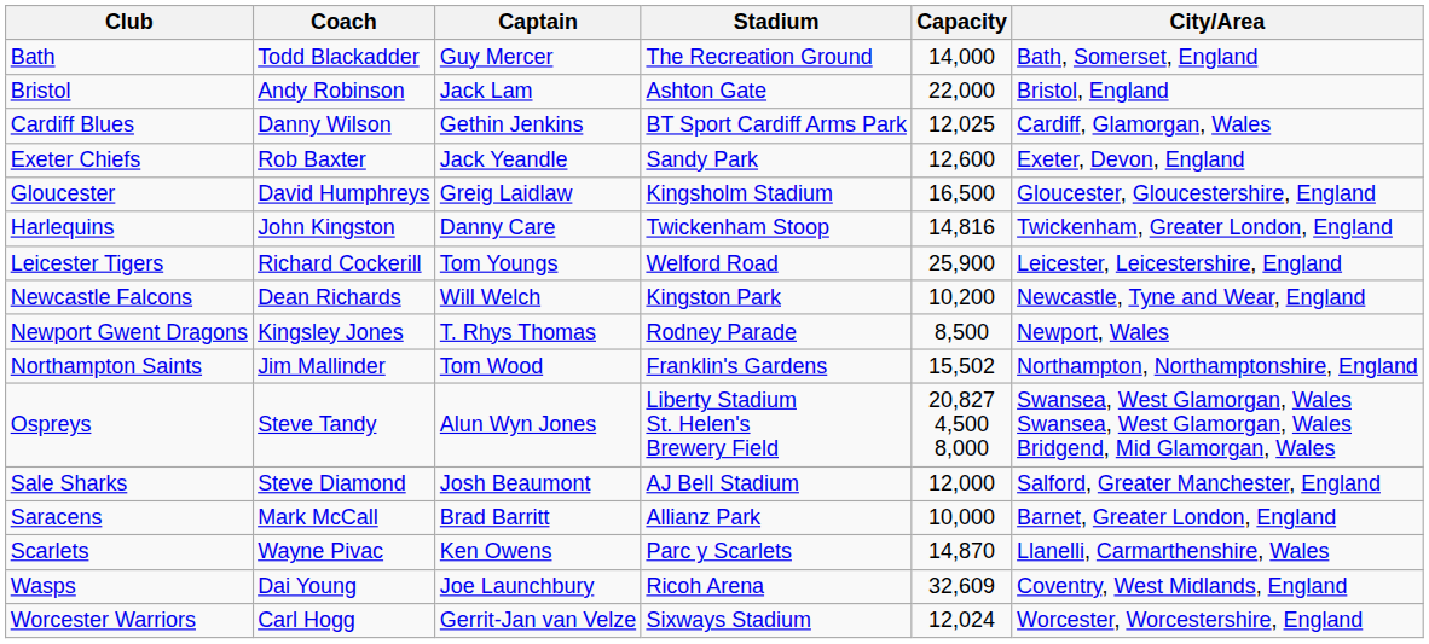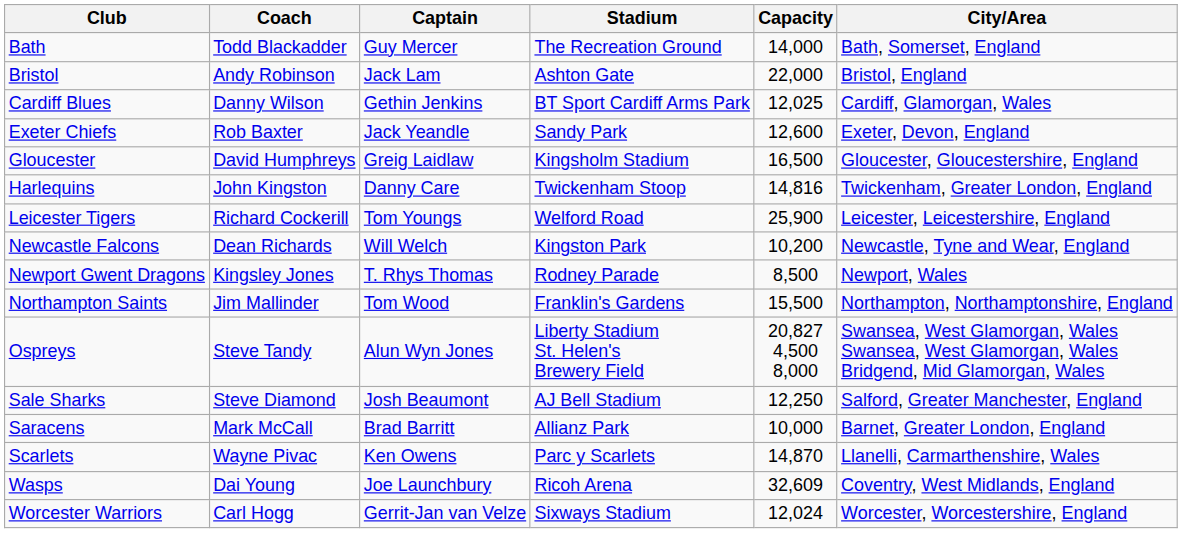Northampton Saints | Capacity: 15,502 -> 15,500
Sale Sharks | Capacity: 12,000 -> 12,250
